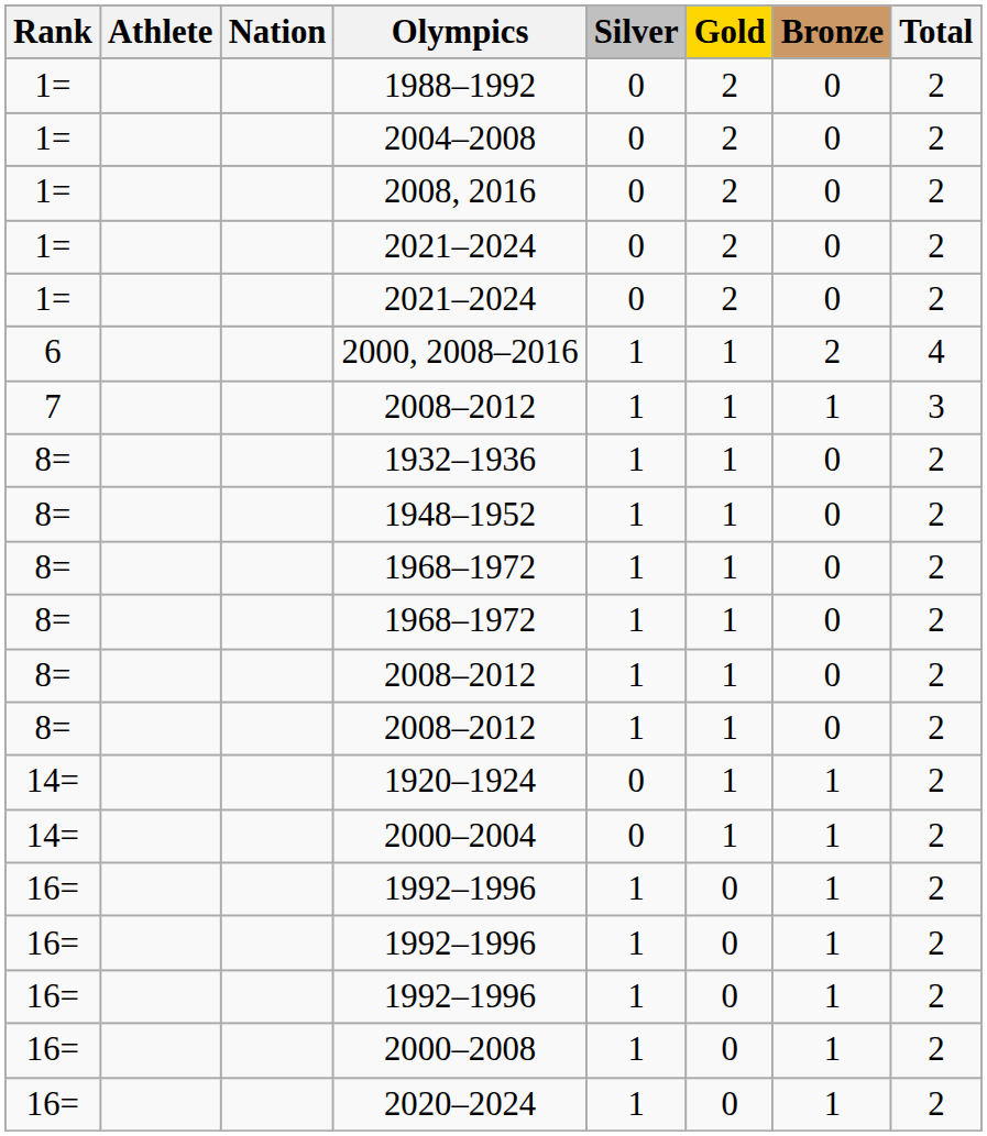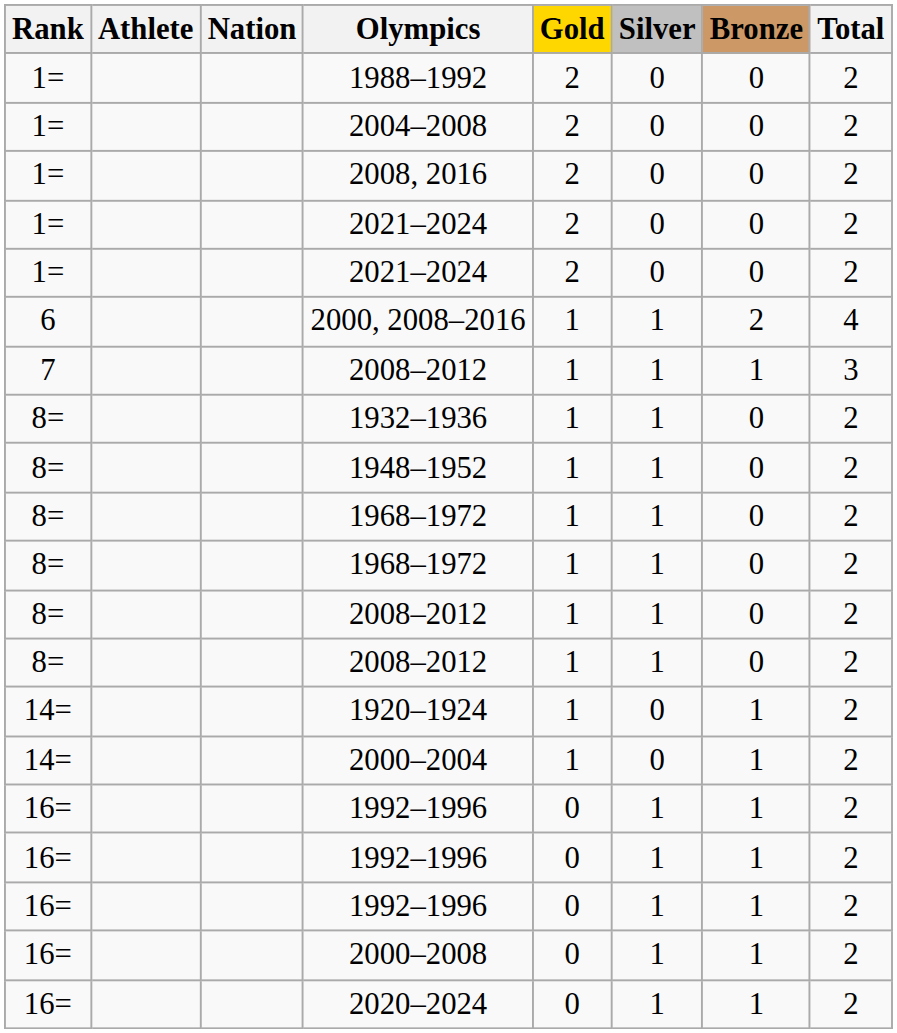columns swapped: Gold <-> Silver
